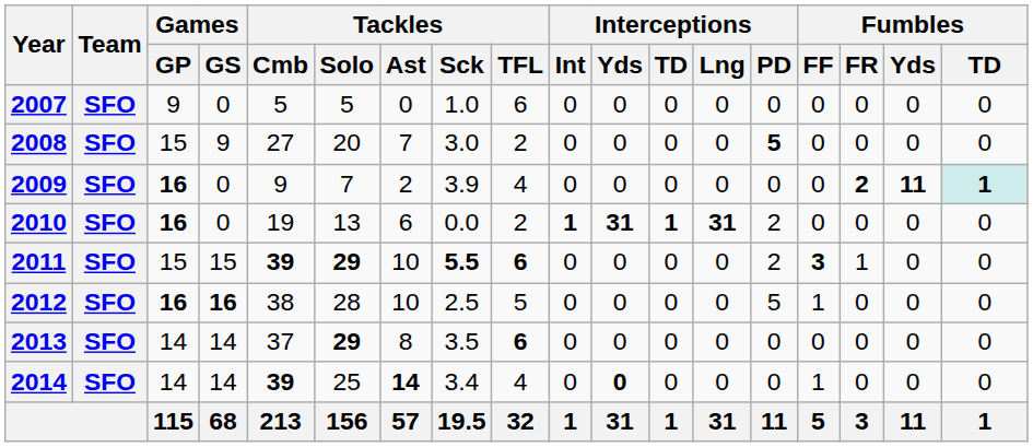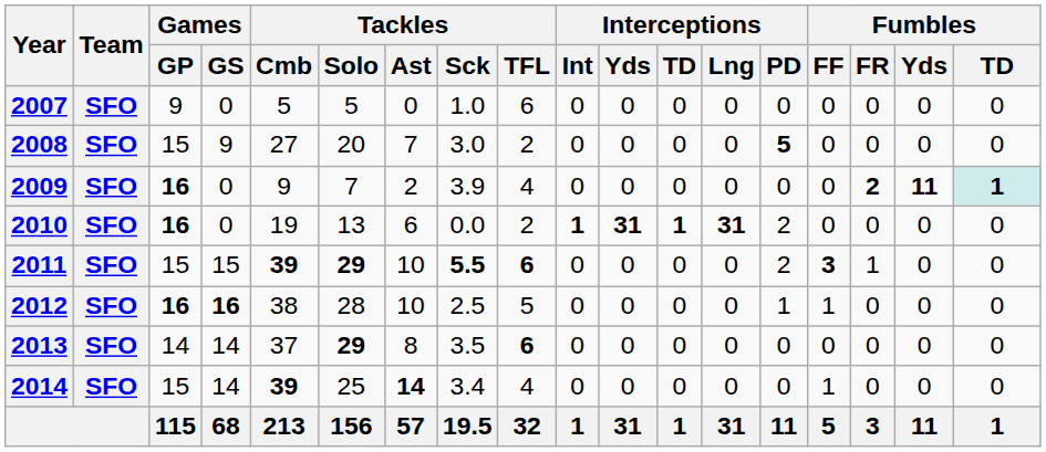2012 | Interceptions / PD: 5 -> 1
2014 | Games / GP: 14 -> 15
2014 | Interceptions / Yds: bold -> normal
